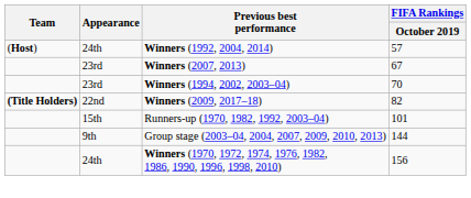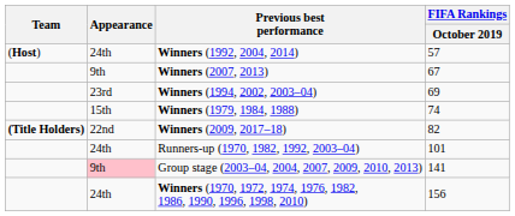Winners (2007, 2013) | Appearance: 23rd -> 9th
Winners (1994, 2002, 2003–04) | FIFA Rankings / October 2019: 70 -> 69
+ row: 15th | Winners (1979, 1984, 1988) | 74
Runners-up (1970, 1982, 1992, 2003–04) | Appearance: 15th -> 24th
Group stage (2003–04, 2004, 2007, 2009, 2010, 2013) | Appearance: no background -> pink background
Group stage (2003–04, 2004, 2007, 2009, 2010, 2013) | FIFA Rankings / October 2019: 144 -> 141
